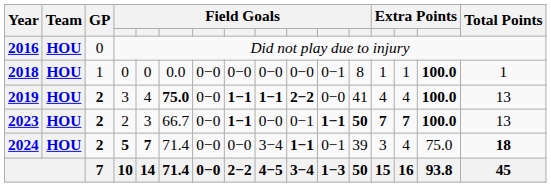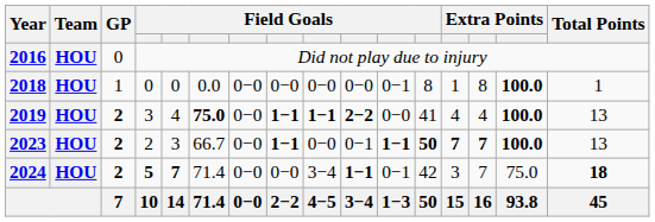2018 | column 14: 1 -> 8
2024 | column 12: 39 -> 42
2024 | column 14: 4 -> 7
